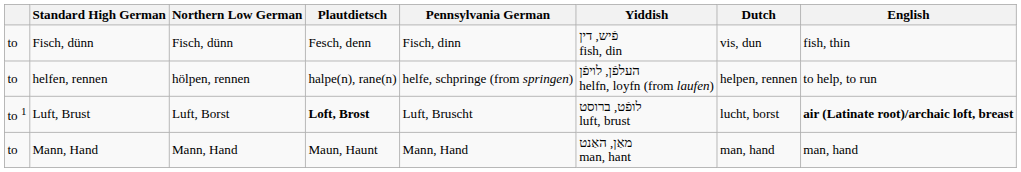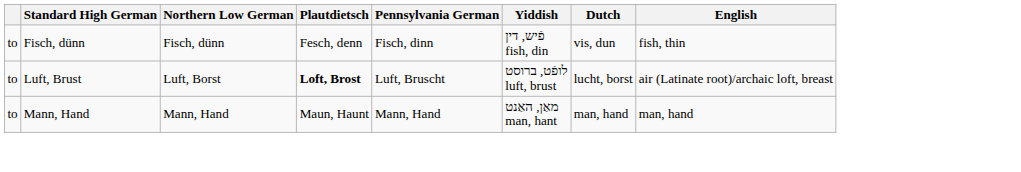- row: to | helfen, rennen | hölpen, rennen | halpe(n), rane(n) | helfe, schpringe (from springen) | העלפֿן, לױפֿן helfn, loyfn (from laufen) | helpen, rennen | to help, to run
Luft, Brust | column 1: to 1 -> to
Luft, Brust | English: bold -> normal
